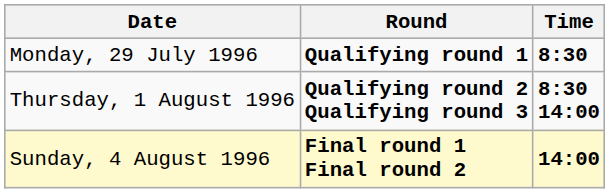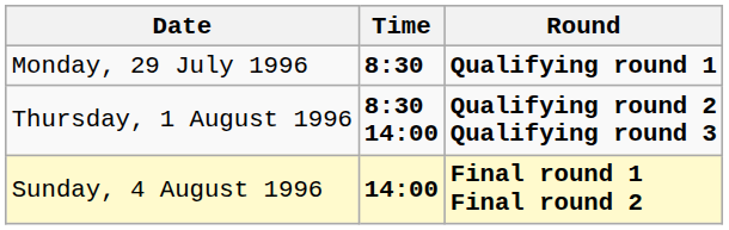columns swapped: Time <-> Round
